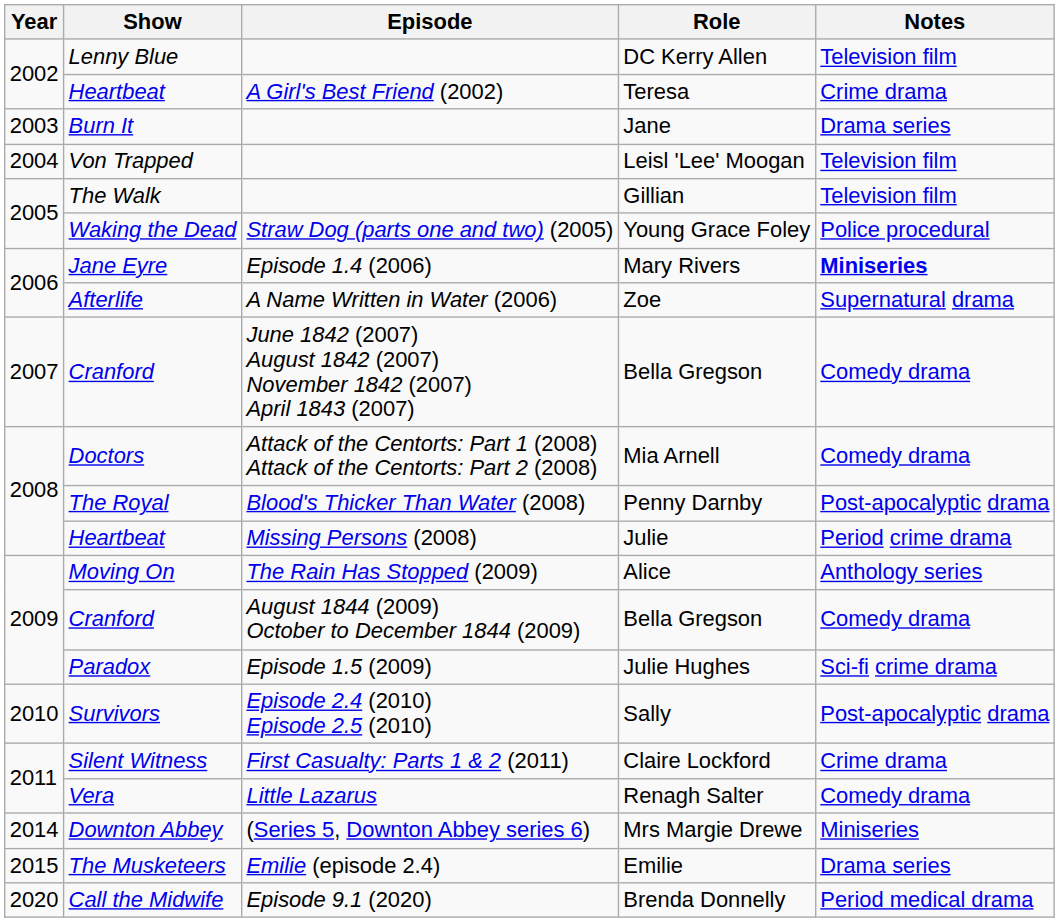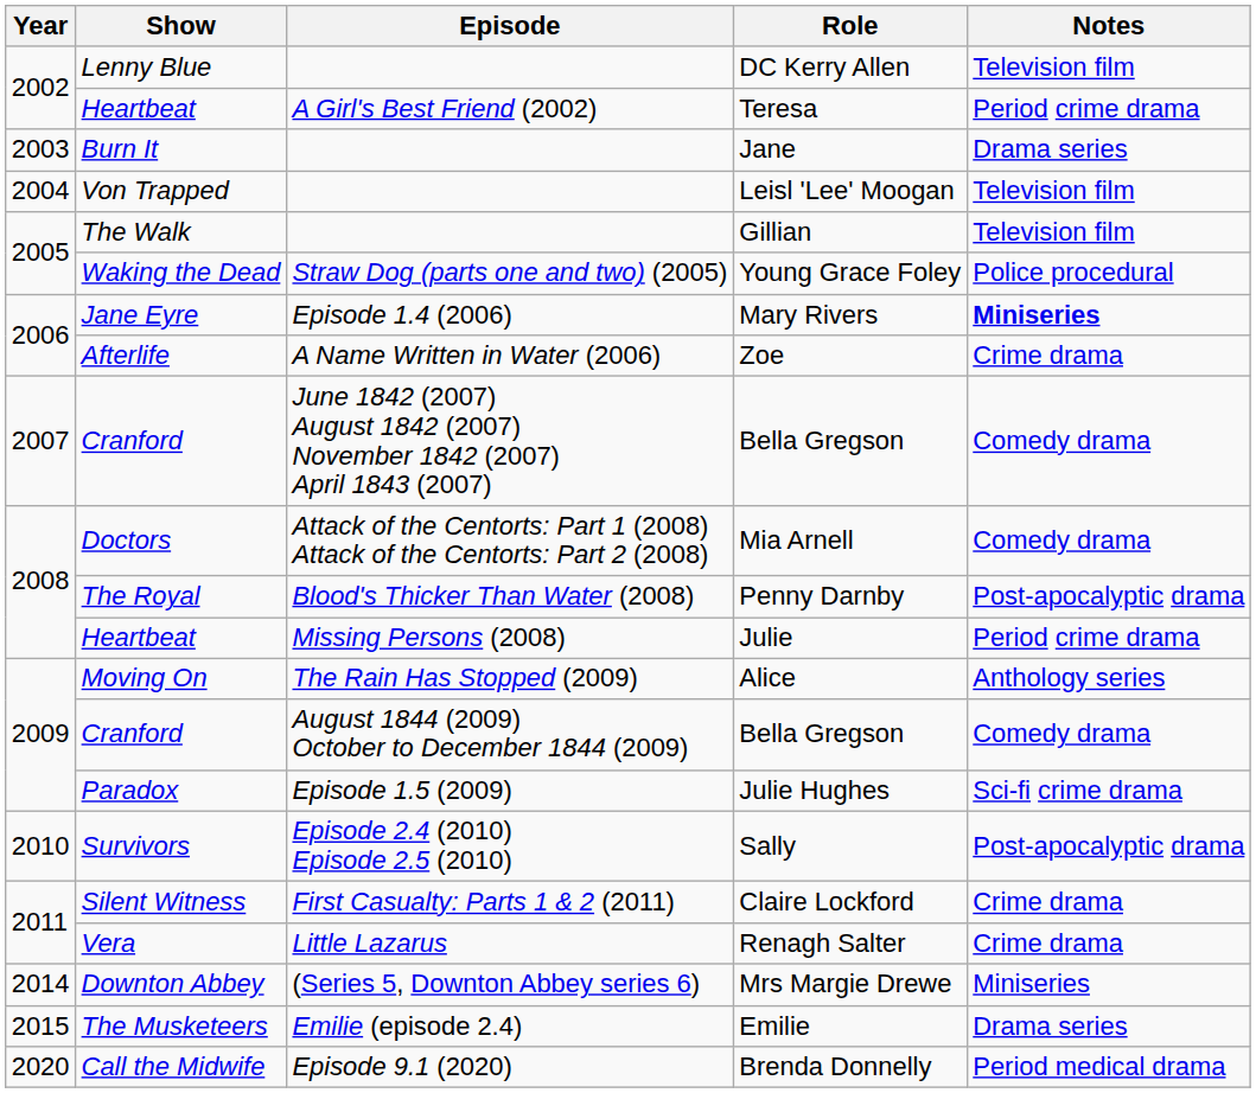Teresa | Notes: Crime drama -> Period crime drama
Zoe | Notes: Supernatural drama -> Crime drama
Renagh Salter | Notes: Comedy drama -> Crime drama
